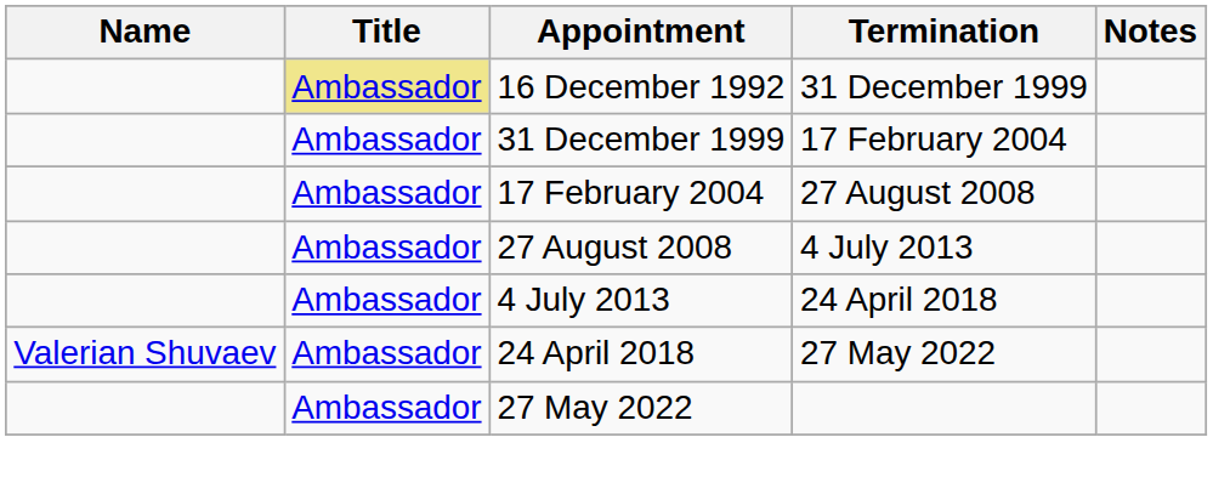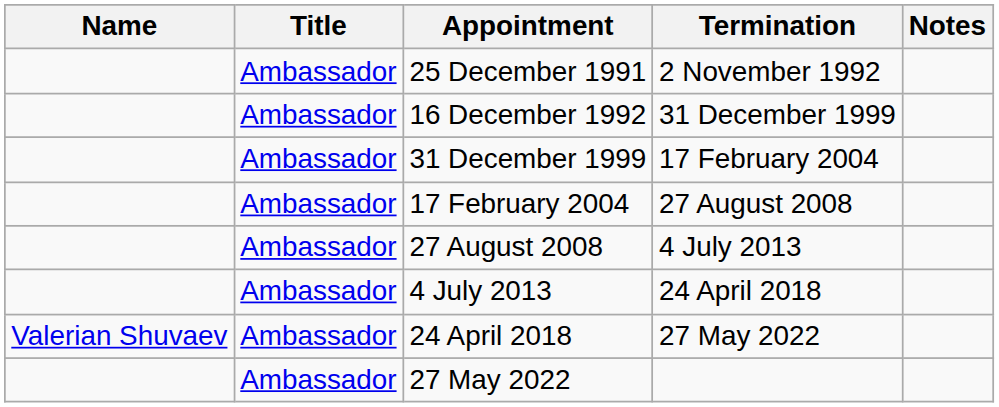+ row: Ambassador | 25 December 1991 | 2 November 1992
16 December 1992 | Title: khaki background -> no background
